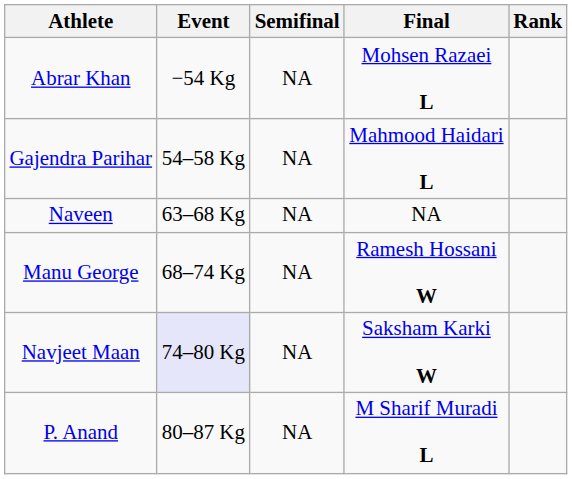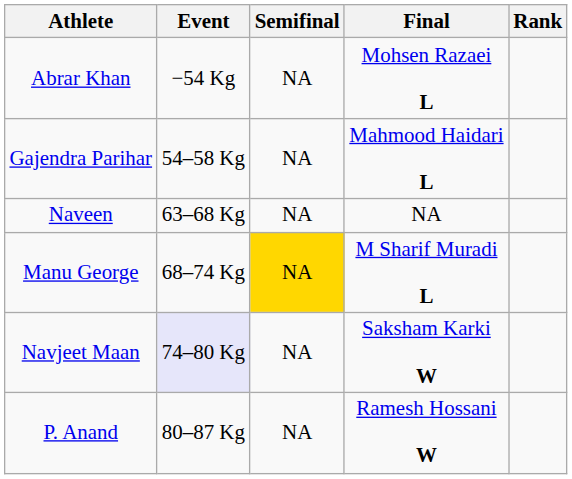Manu George | Semifinal: no background -> gold background
Manu George | Final: Ramesh Hossani W -> M Sharif Muradi L
P. Anand | Final: M Sharif Muradi L -> Ramesh Hossani W
